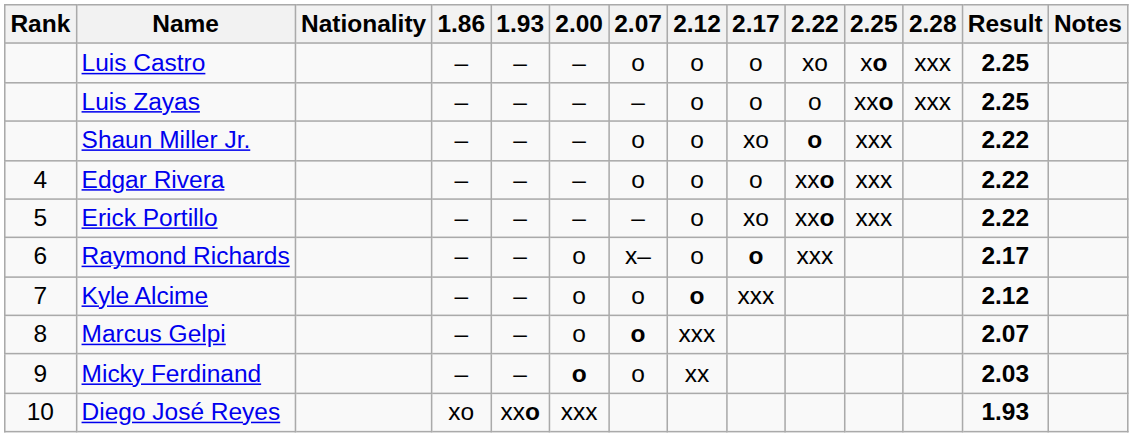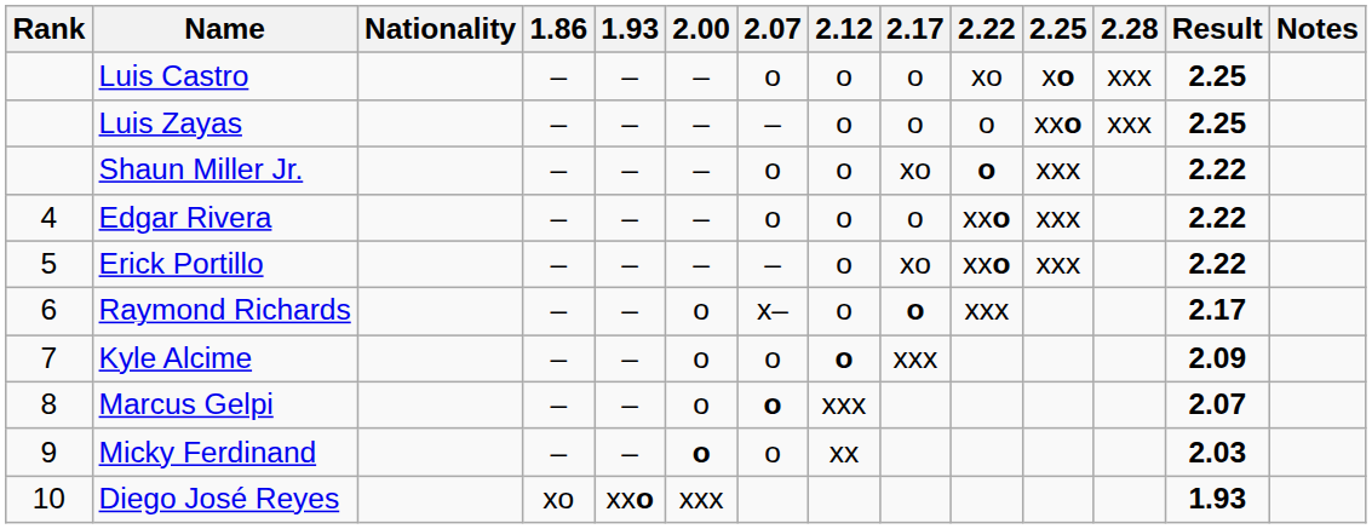Kyle Alcime | Result: 2.12 -> 2.09
